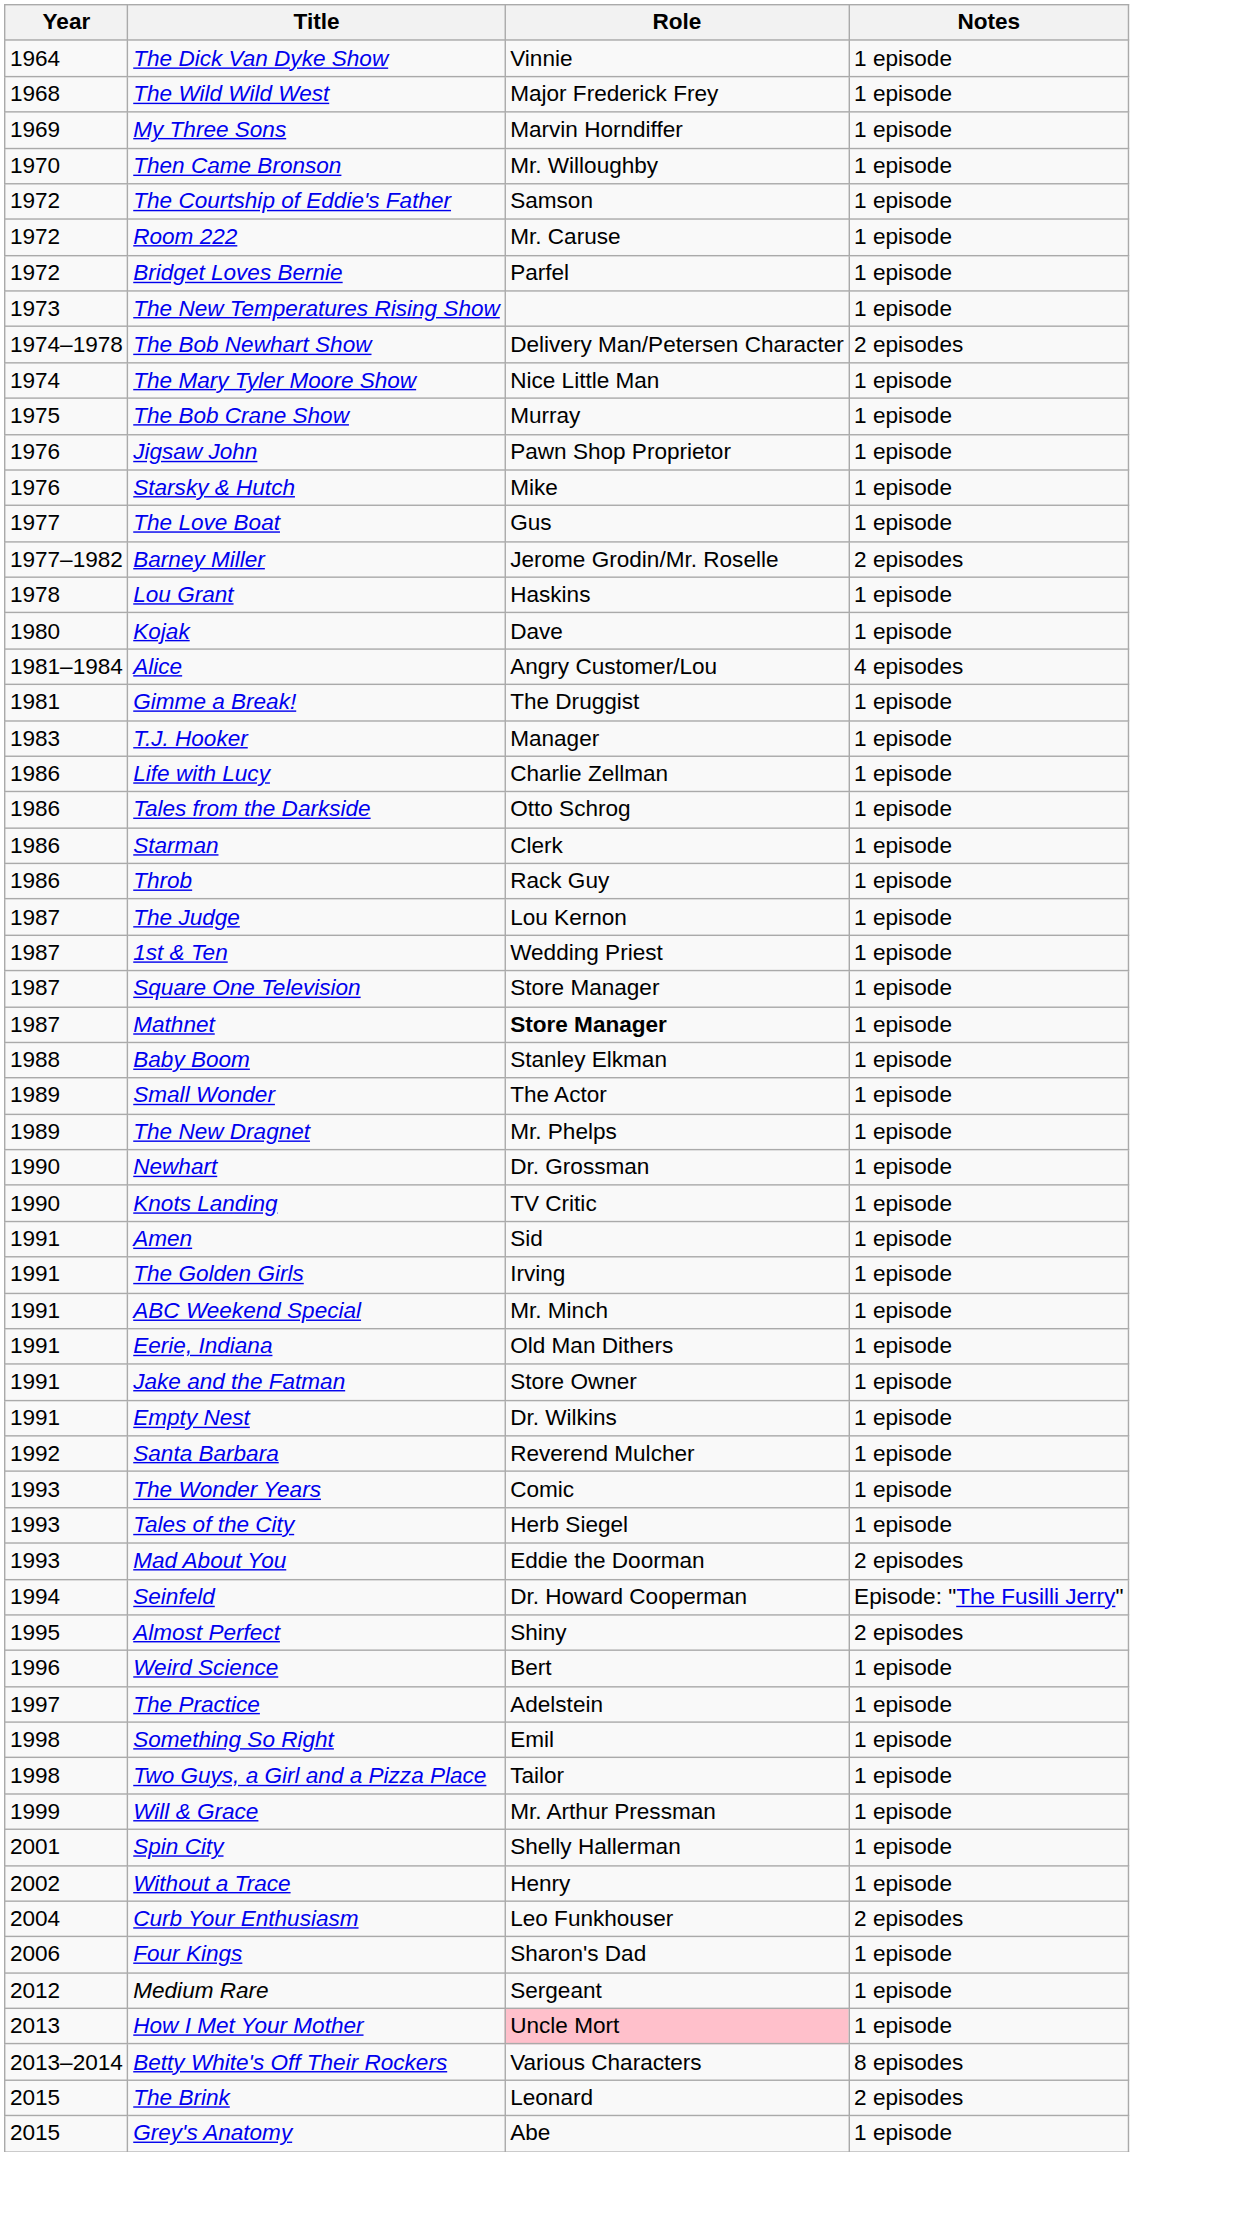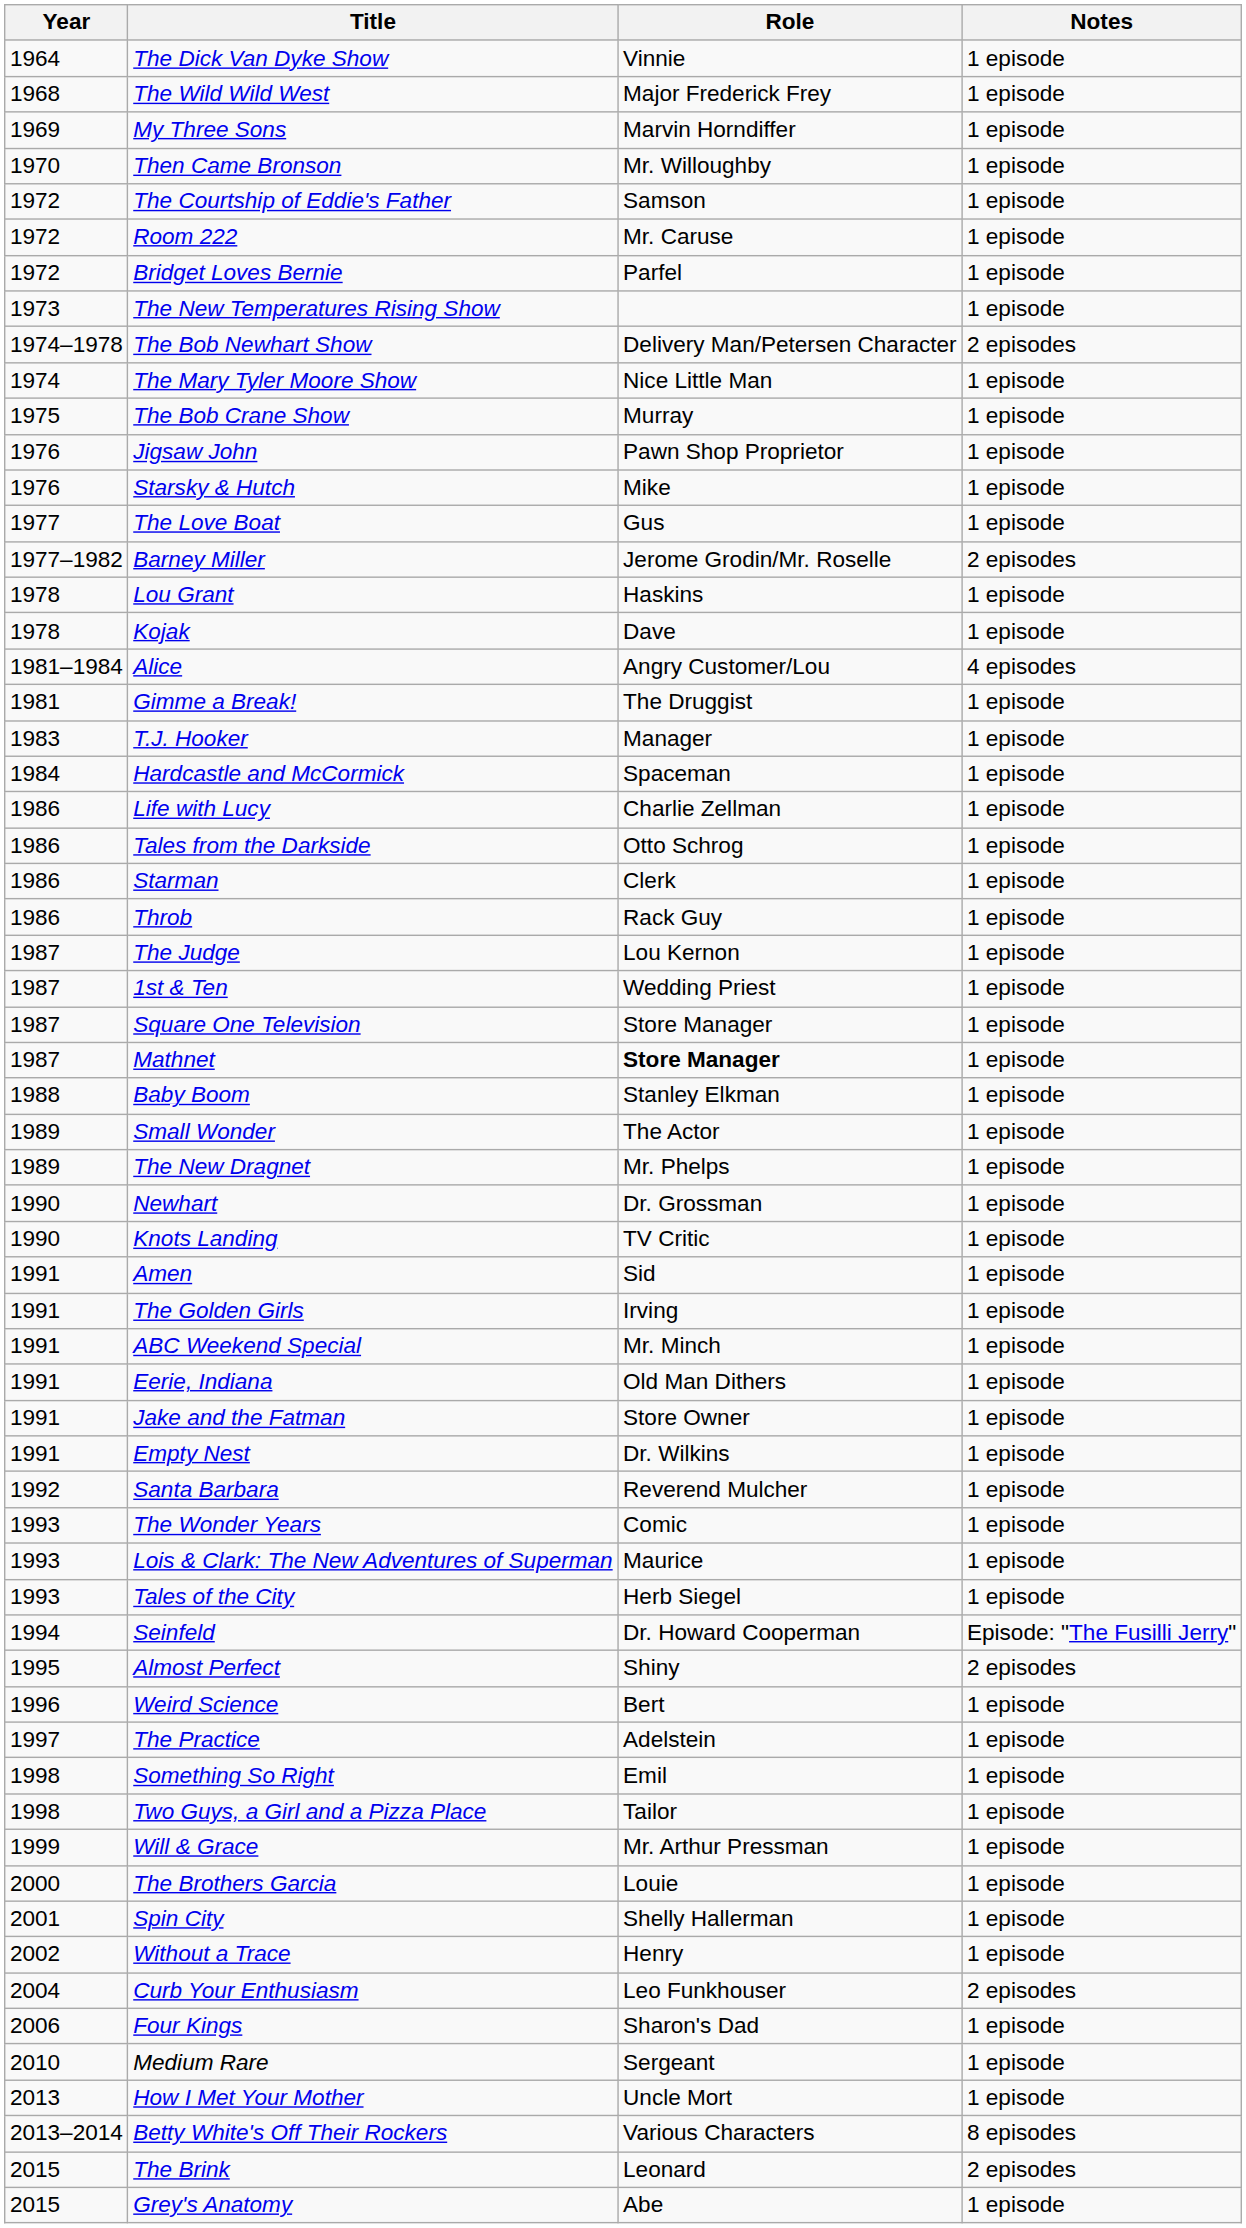Kojak | Year: 1980 -> 1978
+ row: 1984 | Hardcastle and McCormick | Spaceman | 1 episode
+ row: 1993 | Lois & Clark: The New Adventures of Superman | Maurice | 1 episode
- row: 1993 | Mad About You | Eddie the Doorman | 2 episodes
+ row: 2000 | The Brothers Garcia | Louie | 1 episode
Medium Rare | Year: 2012 -> 2010
How I Met Your Mother | Role: pink background -> no background
